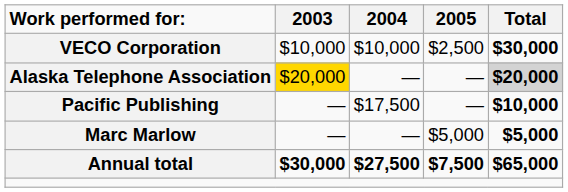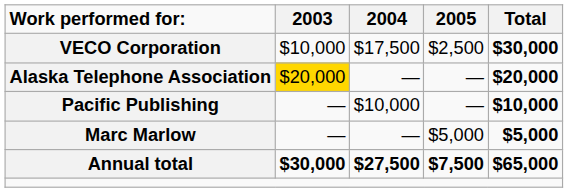VECO Corporation | 2004: $10,000 -> $17,500
Alaska Telephone Association | Total: lightgrey background -> no background
Pacific Publishing | 2004: $17,500 -> $10,000
